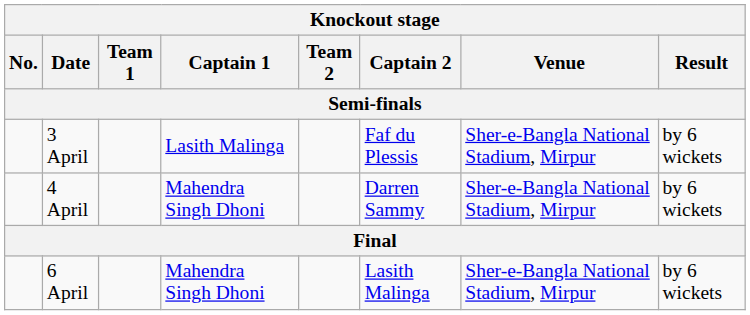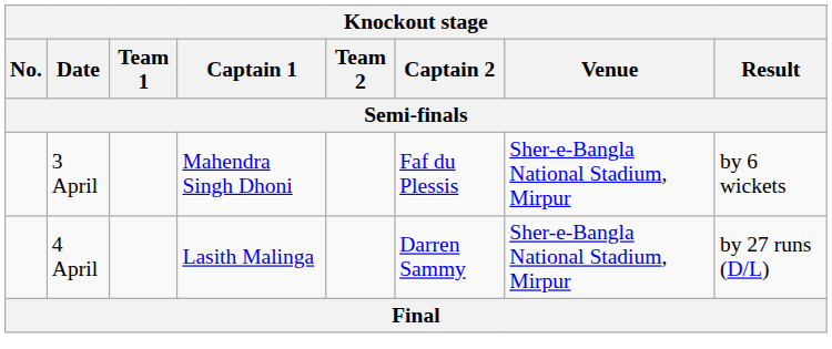3 April | Captain 1: Lasith Malinga -> Mahendra Singh Dhoni
4 April | Captain 1: Mahendra Singh Dhoni -> Lasith Malinga
4 April | Result: by 6 wickets -> by 27 runs (D/L)
- row: 6 April | Mahendra Singh Dhoni | Lasith Malinga | Sher-e-Bangla National Stadium, Mirpur | by 6 wickets
